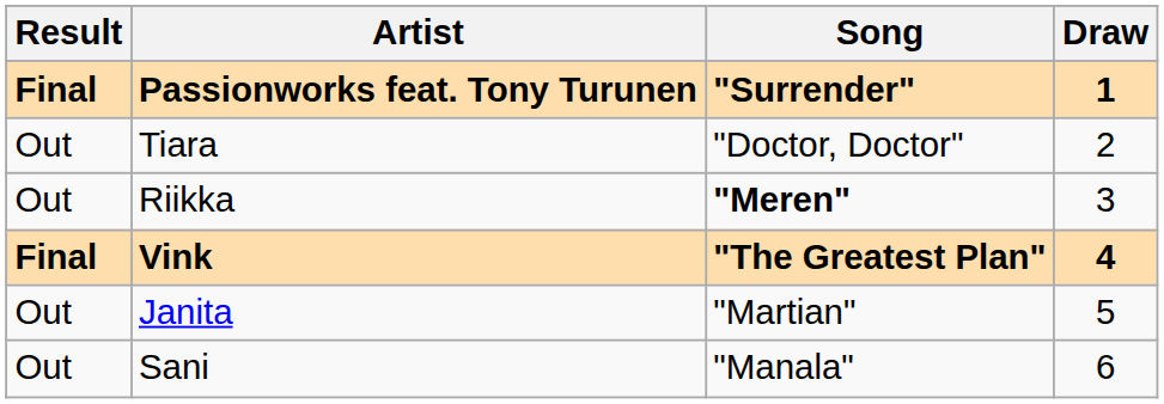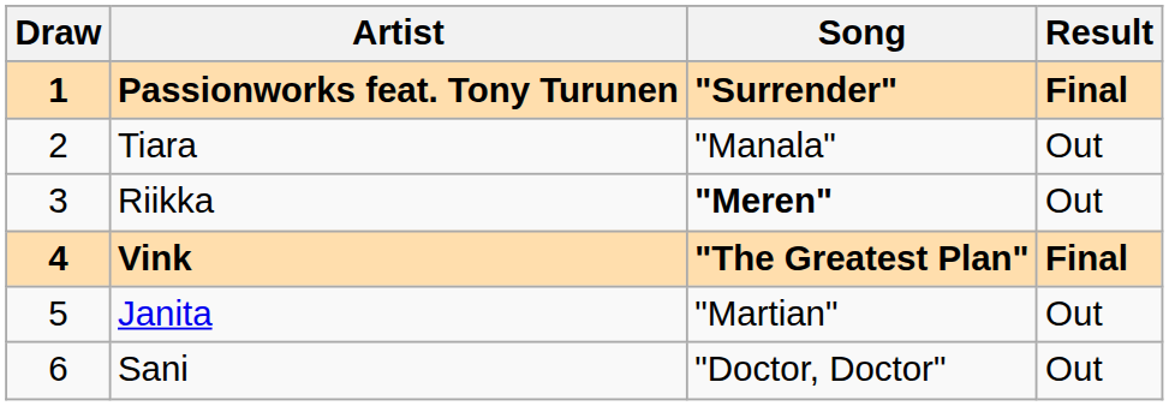columns swapped: Draw <-> Result
Tiara | Song: "Doctor, Doctor" -> "Manala"
Sani | Song: "Manala" -> "Doctor, Doctor"
